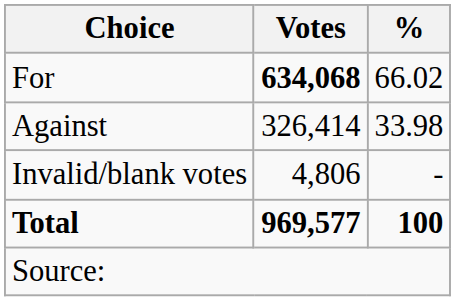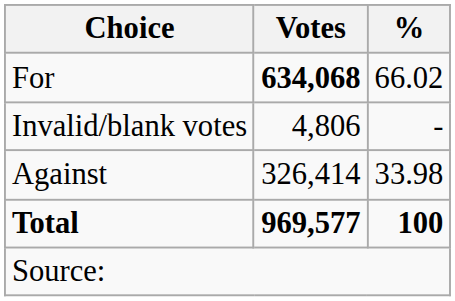rows swapped: Against <-> Invalid/blank votes
